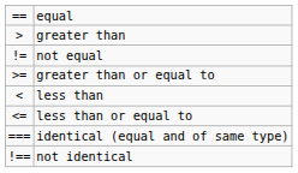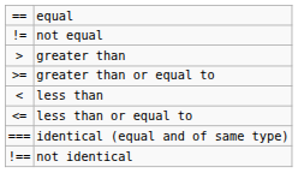rows swapped: not equal <-> greater than
